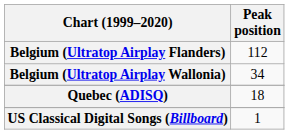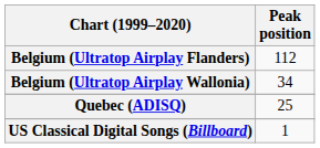Quebec (ADISQ) | Peak position: 18 -> 25
